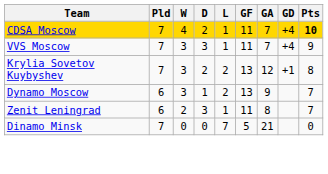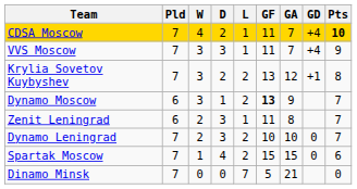Dynamo Moscow | GF: normal -> bold
+ row: Dynamo Leningrad | 7 | 2 | 3 | 2 | 10 | 10 | 0 | 7
+ row: Spartak Moscow | 7 | 1 | 4 | 2 | 15 | 15 | 0 | 6
